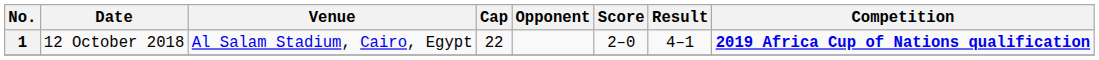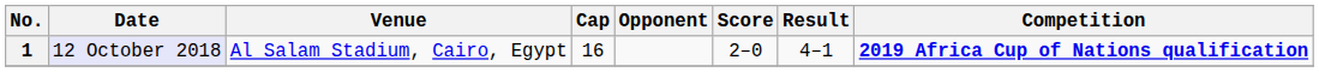1 | Date: no background -> lavender background
1 | Cap: 22 -> 16
